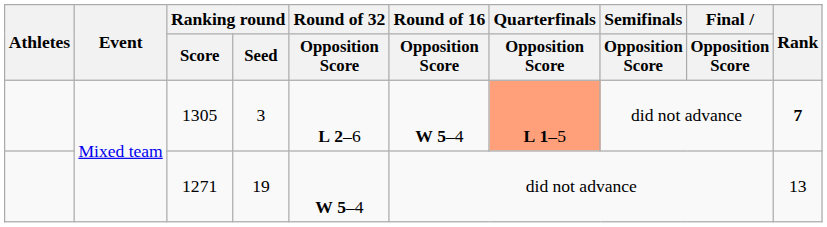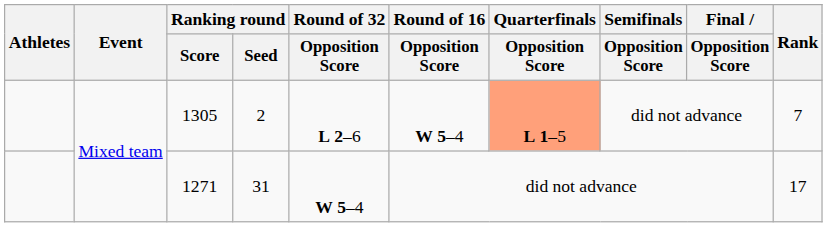1305 | Ranking round / Seed: 3 -> 2
1305 | Rank: bold -> normal
1271 | Ranking round / Seed: 19 -> 31
1271 | Rank: 13 -> 17
